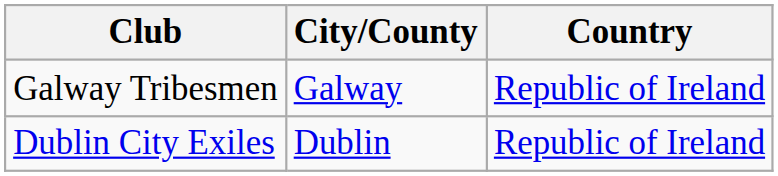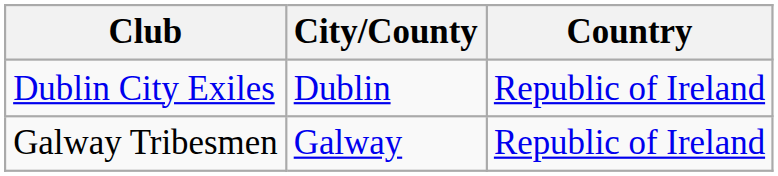rows swapped: Dublin City Exiles <-> Galway Tribesmen
